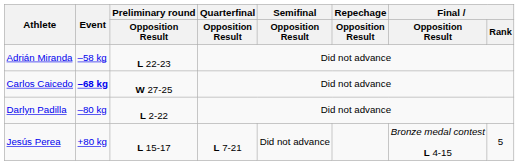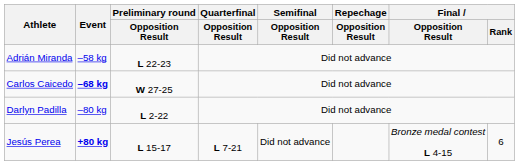Jesús Perea | Event: normal -> bold
Jesús Perea | Final / Rank: 5 -> 6
